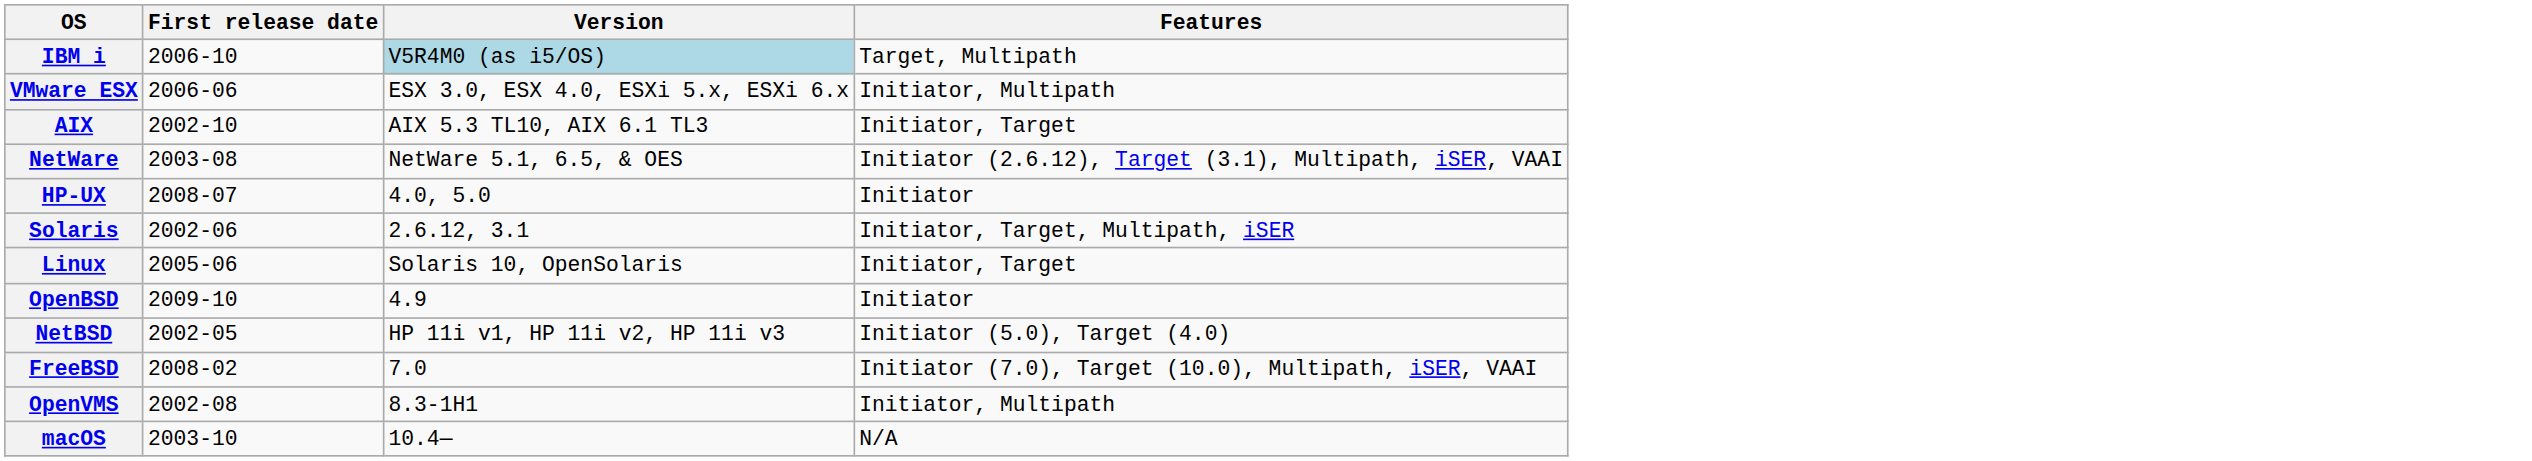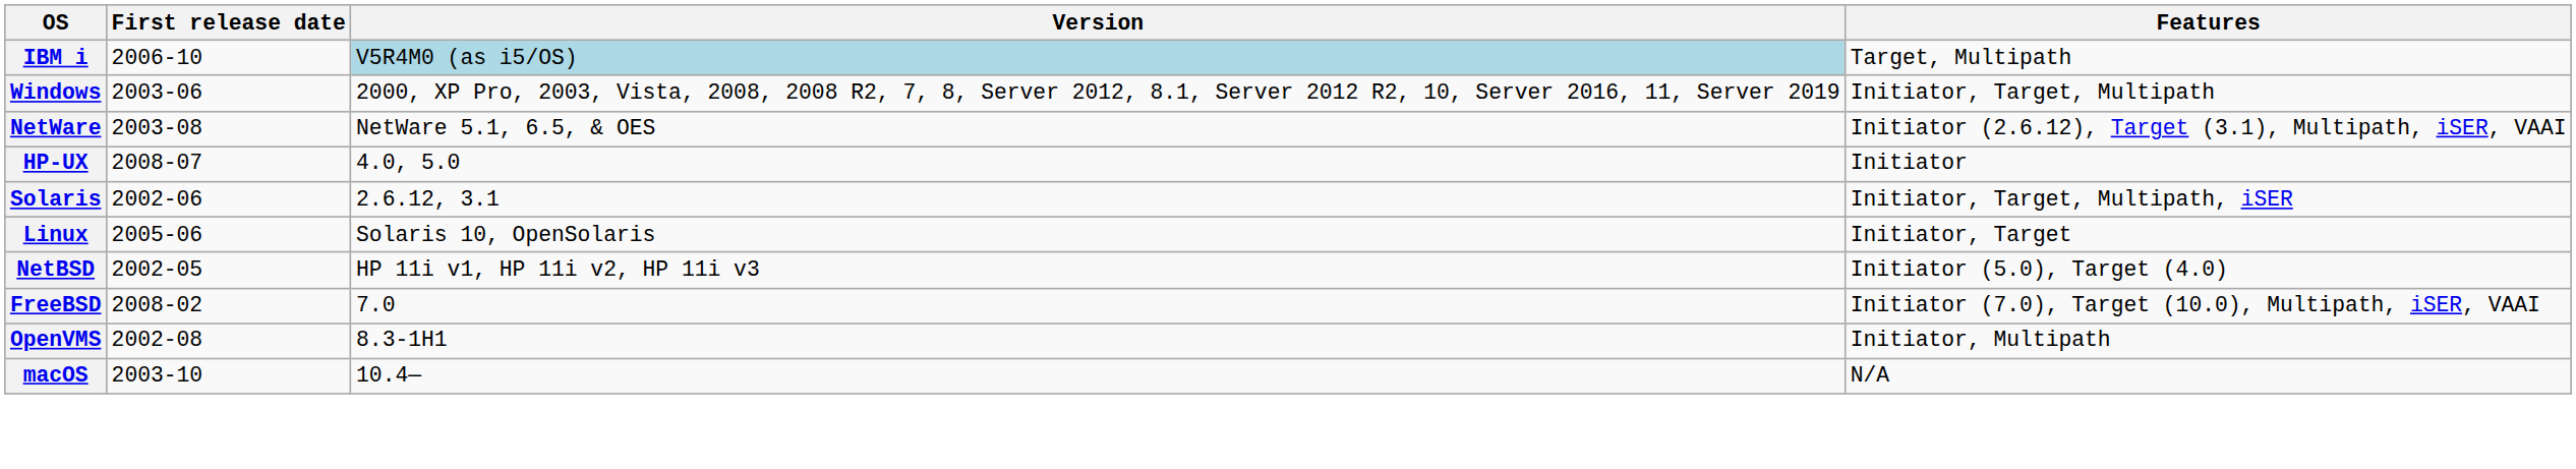- row: VMware ESX | 2006-06 | ESX 3.0, ESX 4.0, ESXi 5.x, ESXi 6.x | Initiator, Multipath
- row: AIX | 2002-10 | AIX 5.3 TL10, AIX 6.1 TL3 | Initiator, Target
+ row: Windows | 2003-06 | 2000, XP Pro, 2003, Vista, 2008, 2008 R2, 7, 8, Server 2012, 8.1, Server 2012 R2, 10, Server 2016, 11, Server 2019 | Initiator, Target, Multipath
- row: OpenBSD | 2009-10 | 4.9 | Initiator
